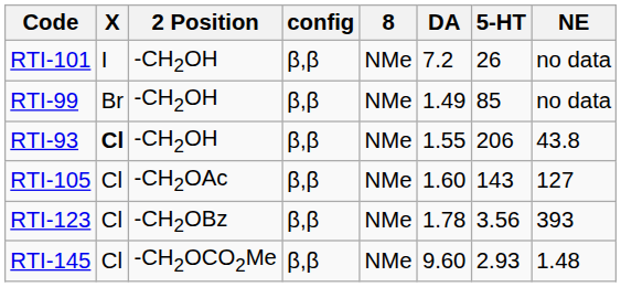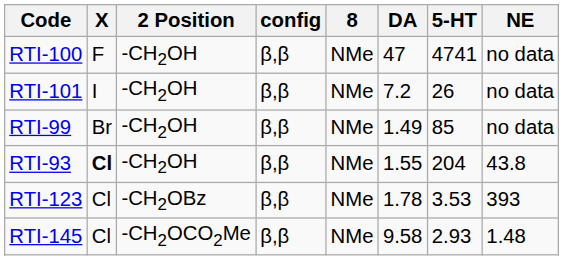+ row: RTI-100 | F | -CH2OH | β,β | NMe | 47 | 4741 | no data
RTI-93 | 5-HT: 206 -> 204
- row: RTI-105 | Cl | -CH2OAc | β,β | NMe | 1.60 | 143 | 127
RTI-123 | 5-HT: 3.56 -> 3.53
RTI-145 | DA: 9.60 -> 9.58
